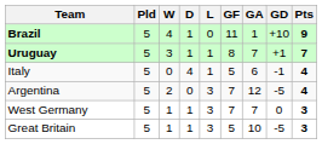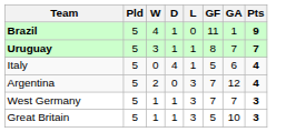- column: GD | +10 | +1 | -1 | -5 | 0 | -5
